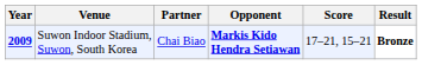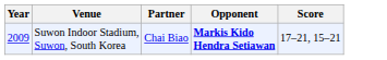- column: Result | Bronze
Suwon Indoor Stadium, Suwon, South Korea | Year: bold -> normal
